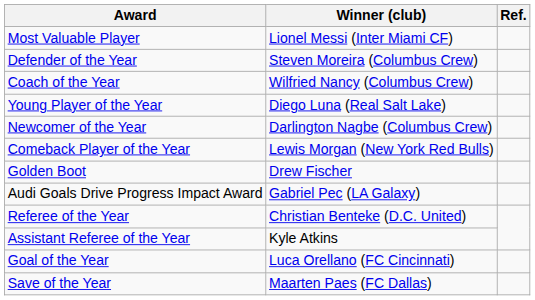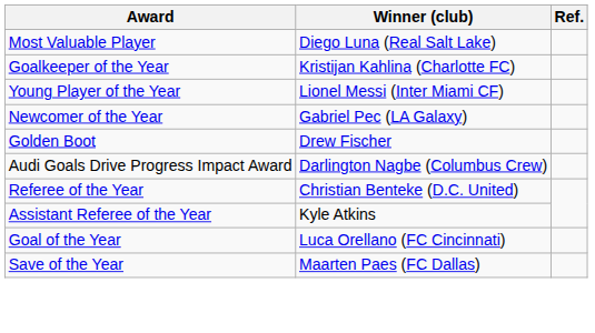Most Valuable Player | Winner (club): Lionel Messi (Inter Miami CF) -> Diego Luna (Real Salt Lake)
- row: Defender of the Year | Steven Moreira (Columbus Crew)
+ row: Goalkeeper of the Year | Kristijan Kahlina (Charlotte FC)
- row: Coach of the Year | Wilfried Nancy (Columbus Crew)
Young Player of the Year | Winner (club): Diego Luna (Real Salt Lake) -> Lionel Messi (Inter Miami CF)
Newcomer of the Year | Winner (club): Darlington Nagbe (Columbus Crew) -> Gabriel Pec (LA Galaxy)
- row: Comeback Player of the Year | Lewis Morgan (New York Red Bulls)
Audi Goals Drive Progress Impact Award | Winner (club): Gabriel Pec (LA Galaxy) -> Darlington Nagbe (Columbus Crew)
